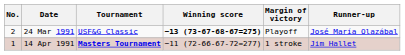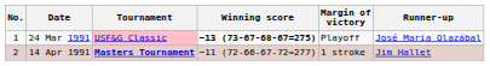24 Mar 1991 | No.: 2 -> 1
24 Mar 1991 | Tournament: no background -> pink background
14 Apr 1991 | No.: 1 -> 2
